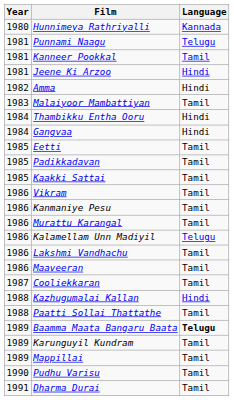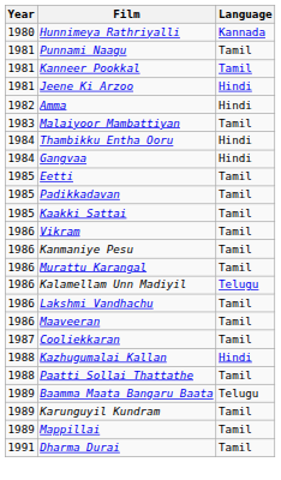Punnami Naagu | Language: Telugu -> Tamil
Baamma Maata Bangaru Baata | Language: bold -> normal
- row: 1990 | Pudhu Varisu | Tamil
